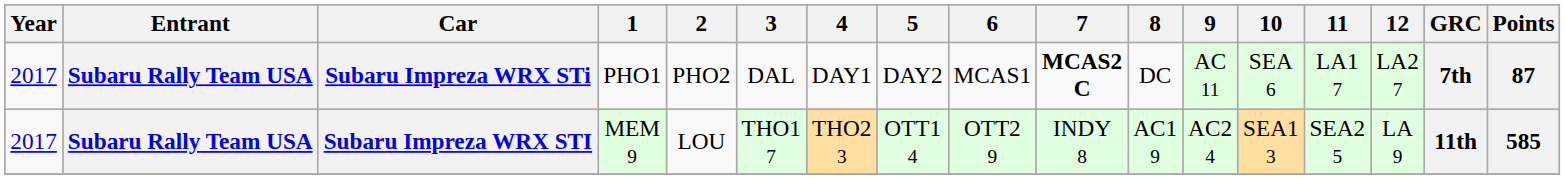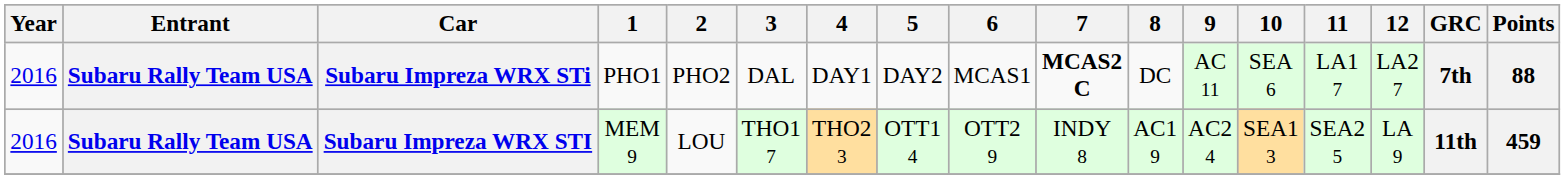Subaru Impreza WRX STi | Year: 2017 -> 2016
Subaru Impreza WRX STi | Points: 87 -> 88
Subaru Impreza WRX STI | Year: 2017 -> 2016
Subaru Impreza WRX STI | Points: 585 -> 459
